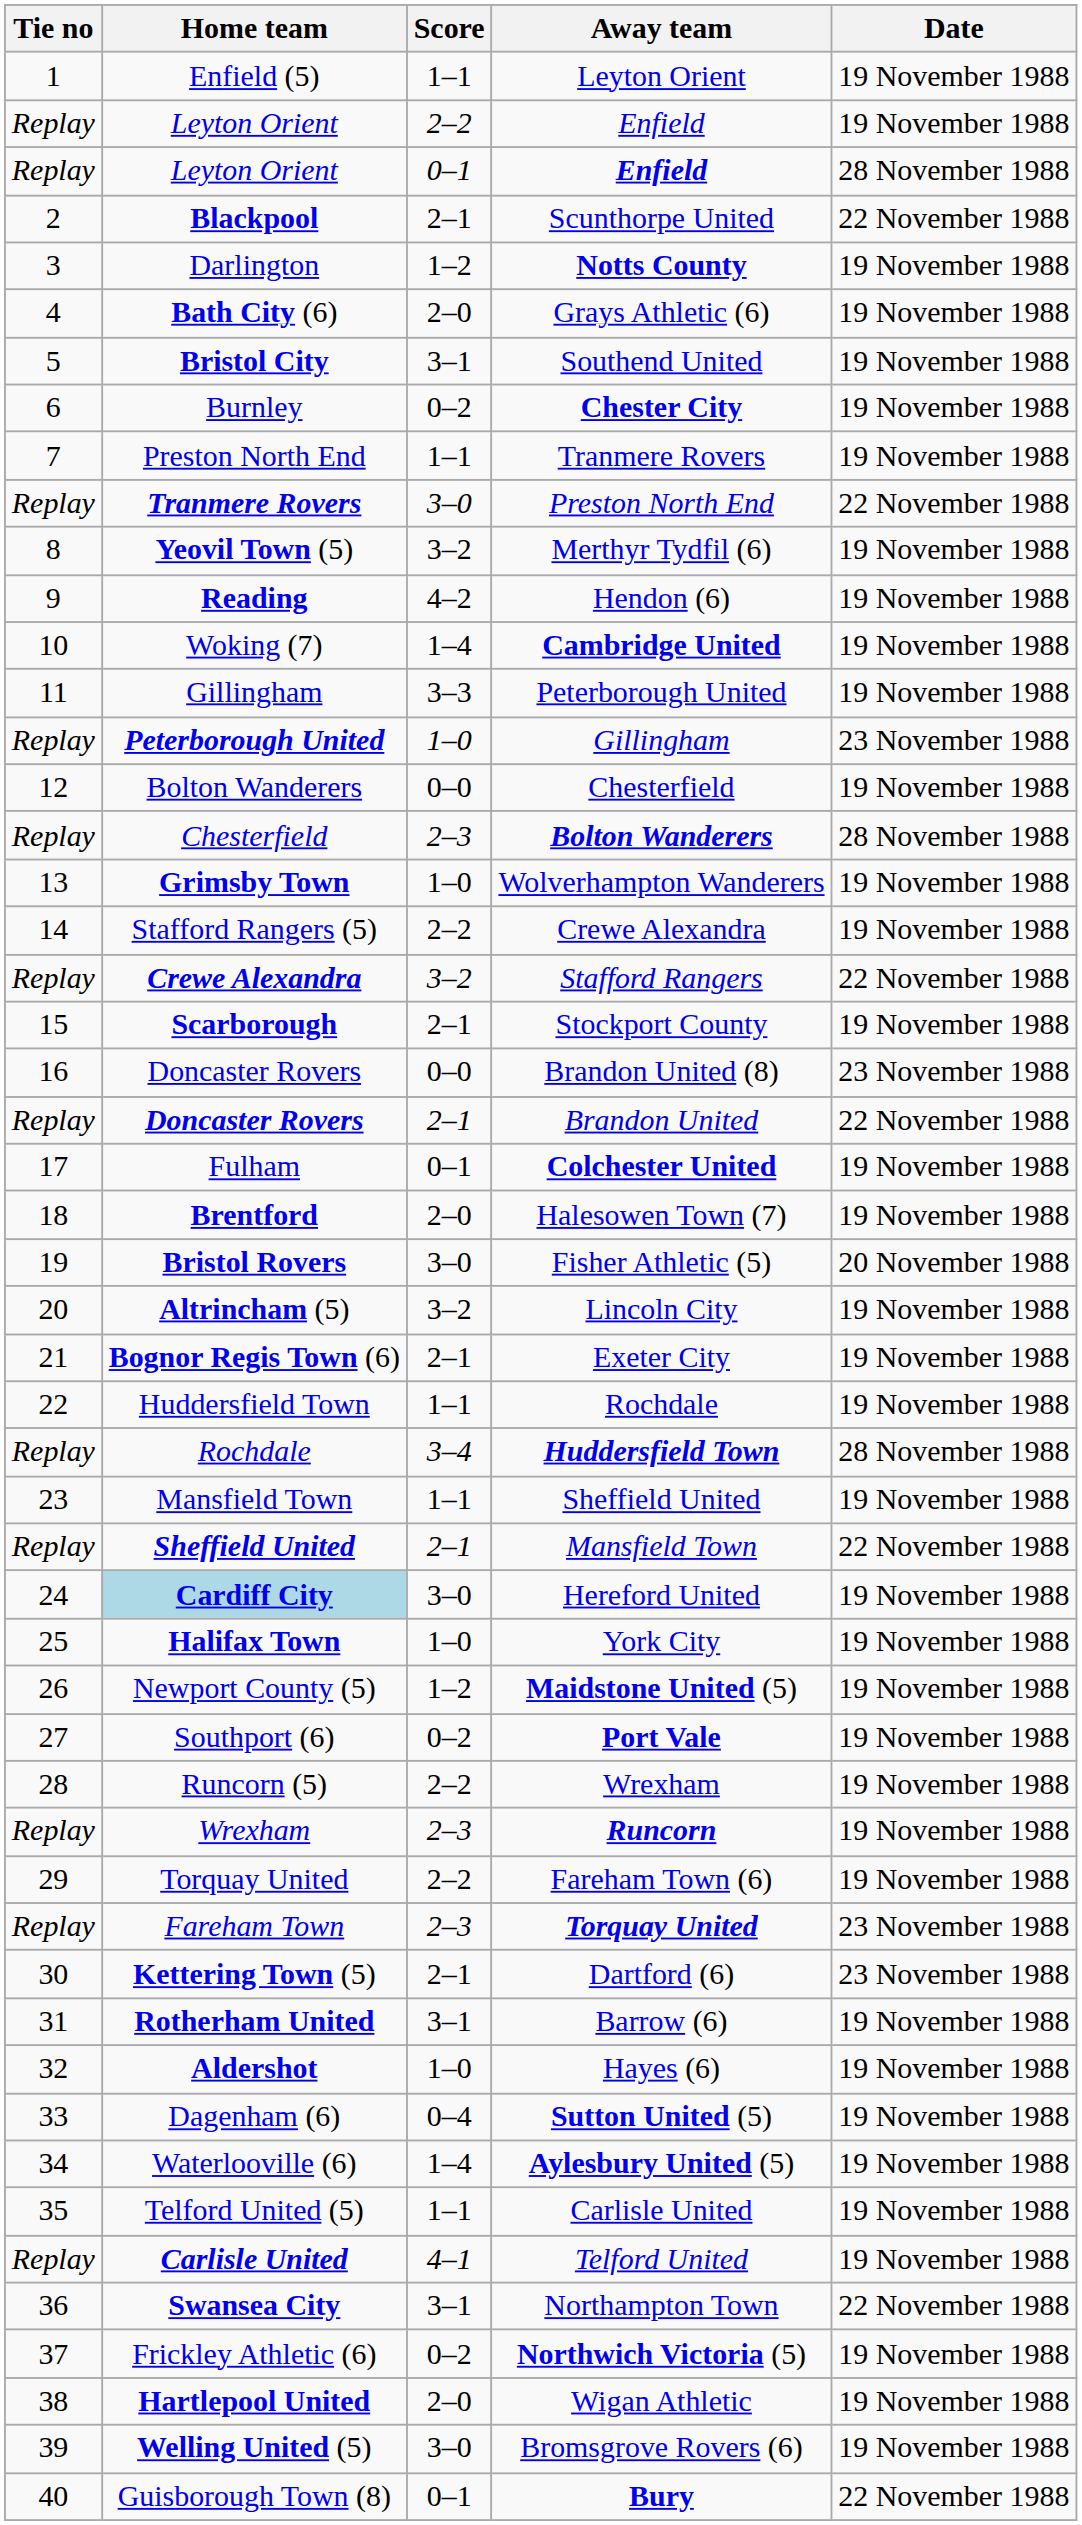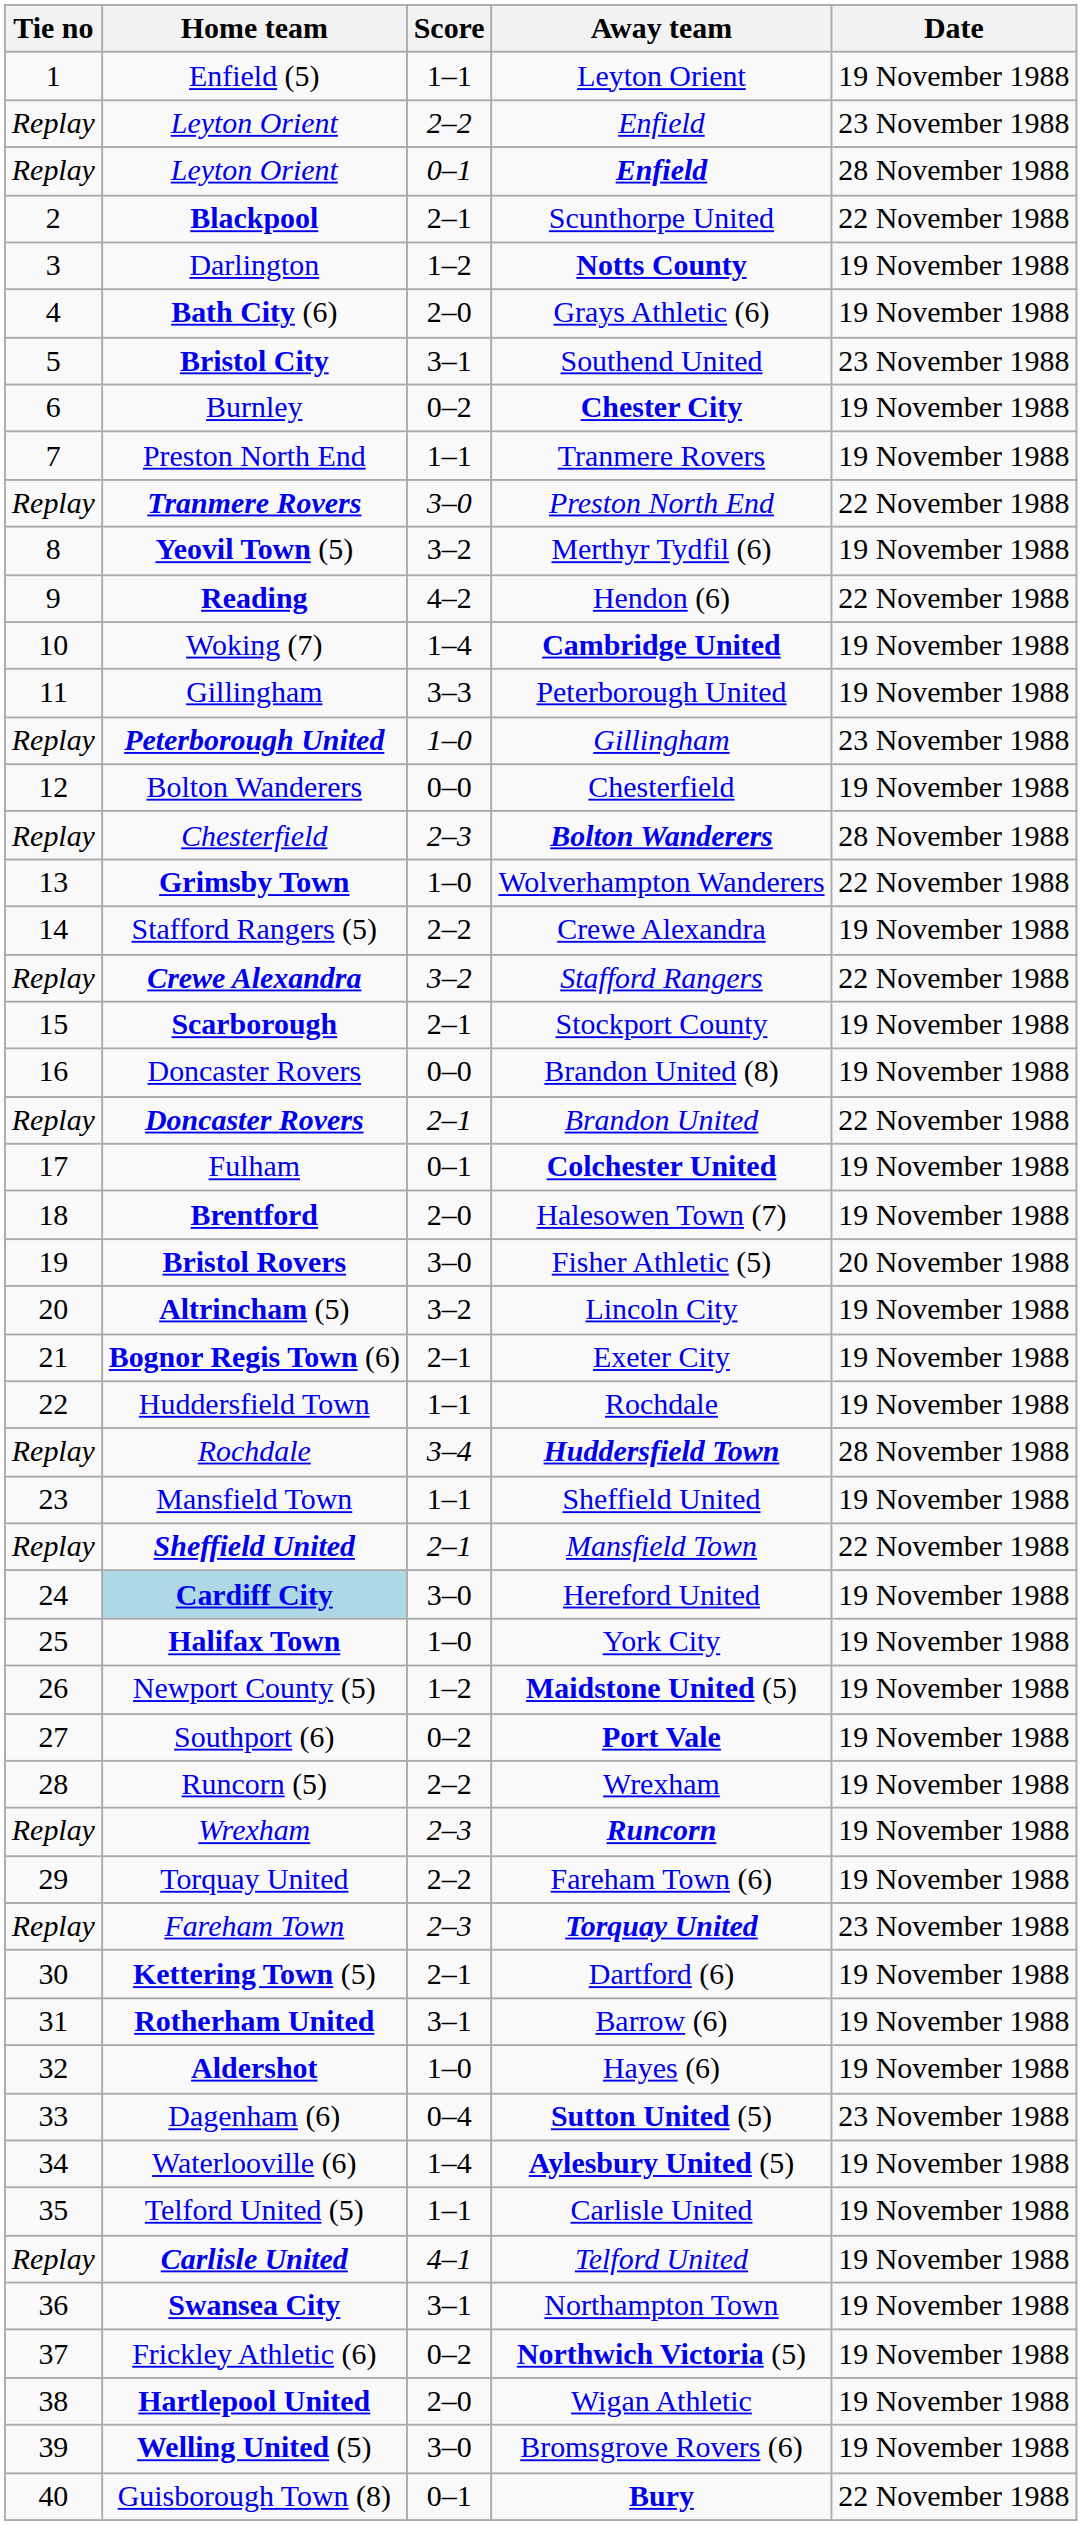2–2 / Enfield | Date: 19 November 1988 -> 23 November 1988
Southend United | Date: 19 November 1988 -> 23 November 1988
Hendon (6) | Date: 19 November 1988 -> 22 November 1988
Wolverhampton Wanderers | Date: 19 November 1988 -> 22 November 1988
Brandon United (8) | Date: 23 November 1988 -> 19 November 1988
Dartford (6) | Date: 23 November 1988 -> 19 November 1988
Sutton United (5) | Date: 19 November 1988 -> 23 November 1988
Northampton Town | Date: 22 November 1988 -> 19 November 1988
